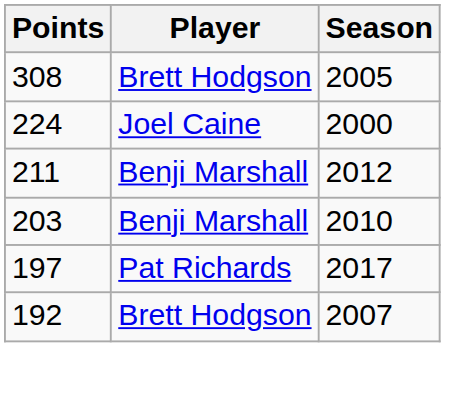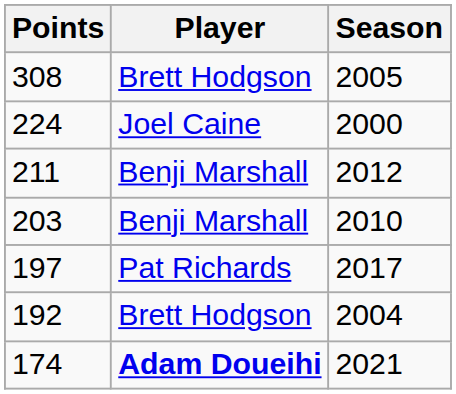192 | Season: 2007 -> 2004
+ row: 174 | Adam Doueihi | 2021
